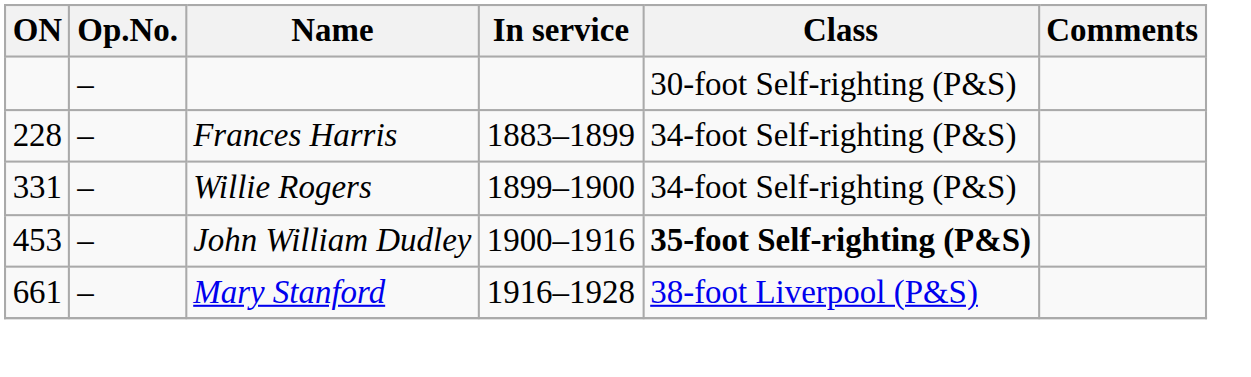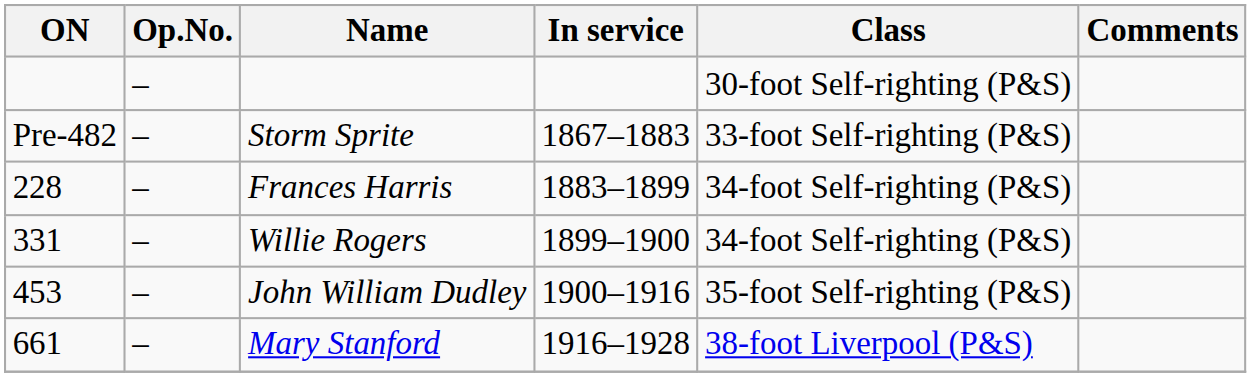+ row: Pre-482 | – | Storm Sprite | 1867–1883 | 33-foot Self-righting (P&S)
John William Dudley | Class: bold -> normal
